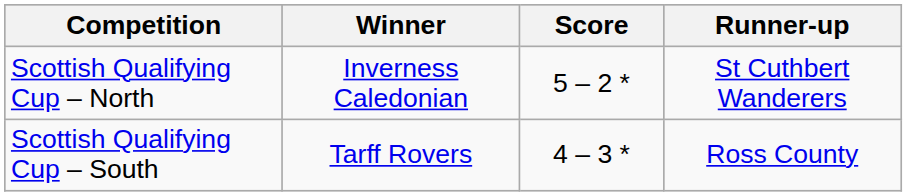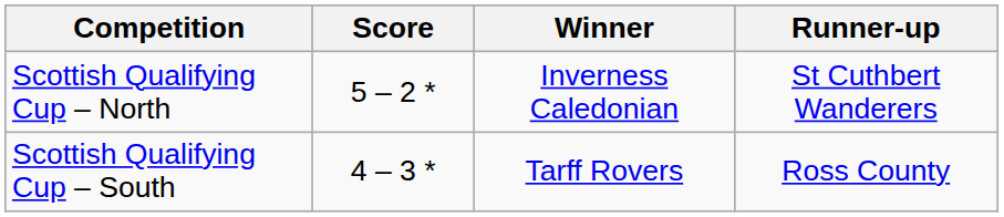columns swapped: Winner <-> Score
